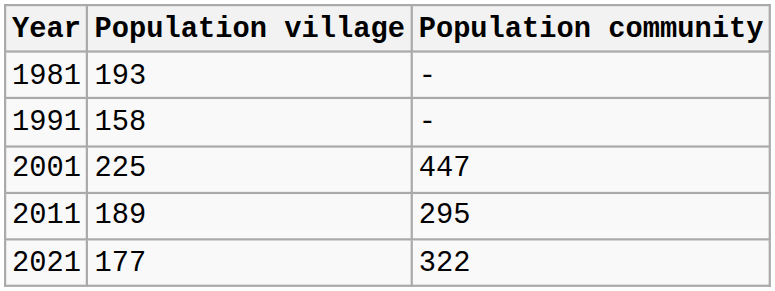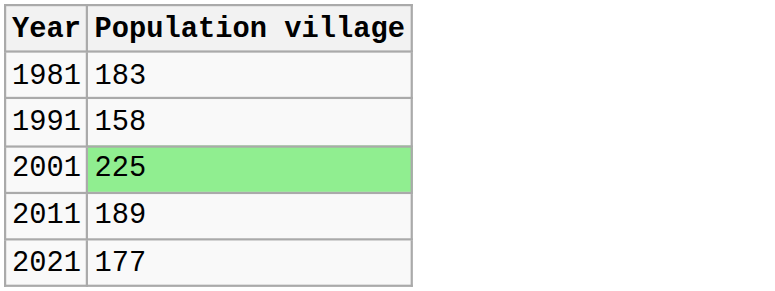- column: Population community | - | - | 447 | 295 | 322
1981 | Population village: 193 -> 183
2001 | Population village: no background -> lightgreen background
